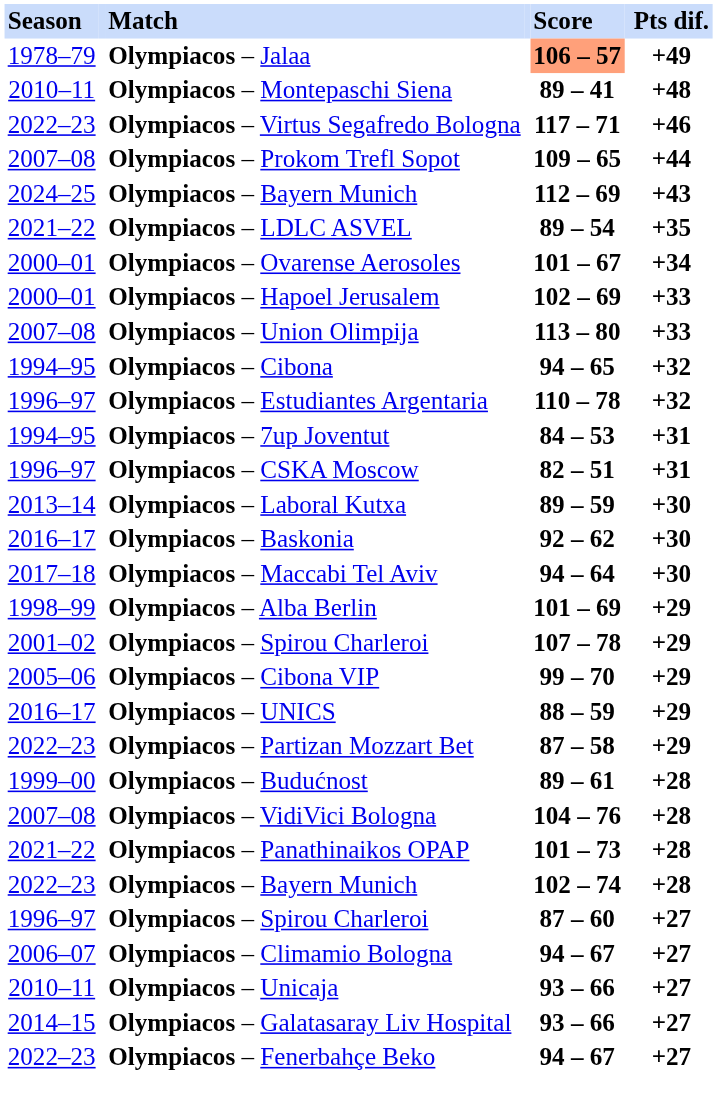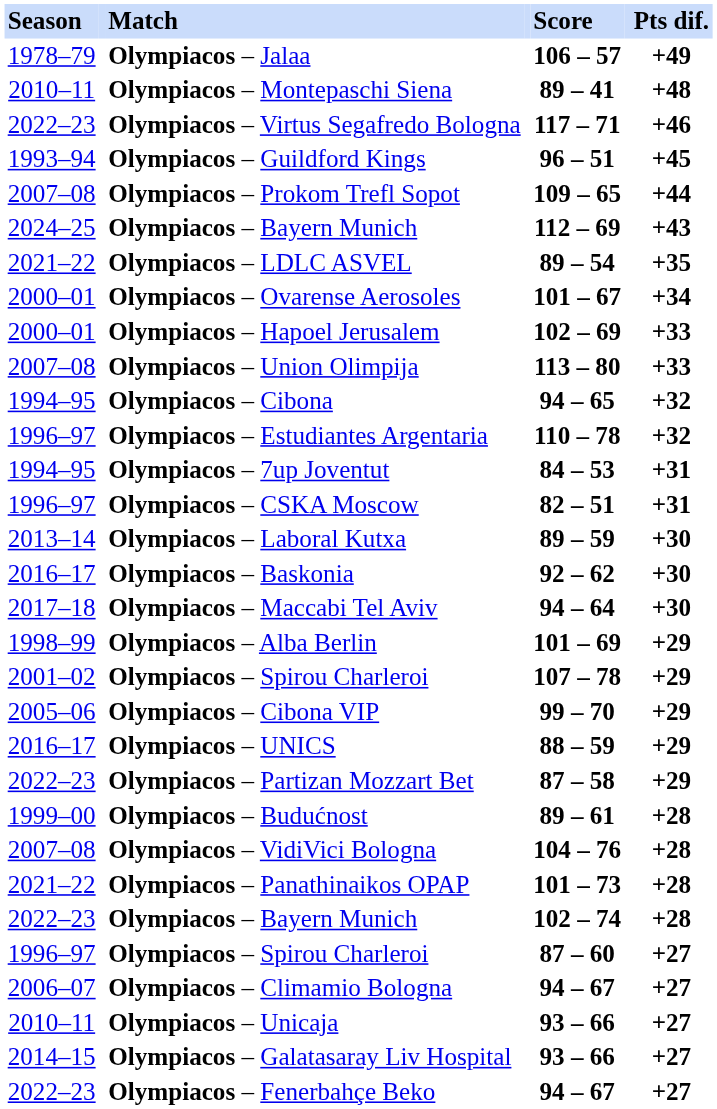Olympiacos – Jalaa | Score: lightsalmon background -> no background
+ row: 1993–94 | Olympiacos – Guildford Kings | 96 – 51 | +45
